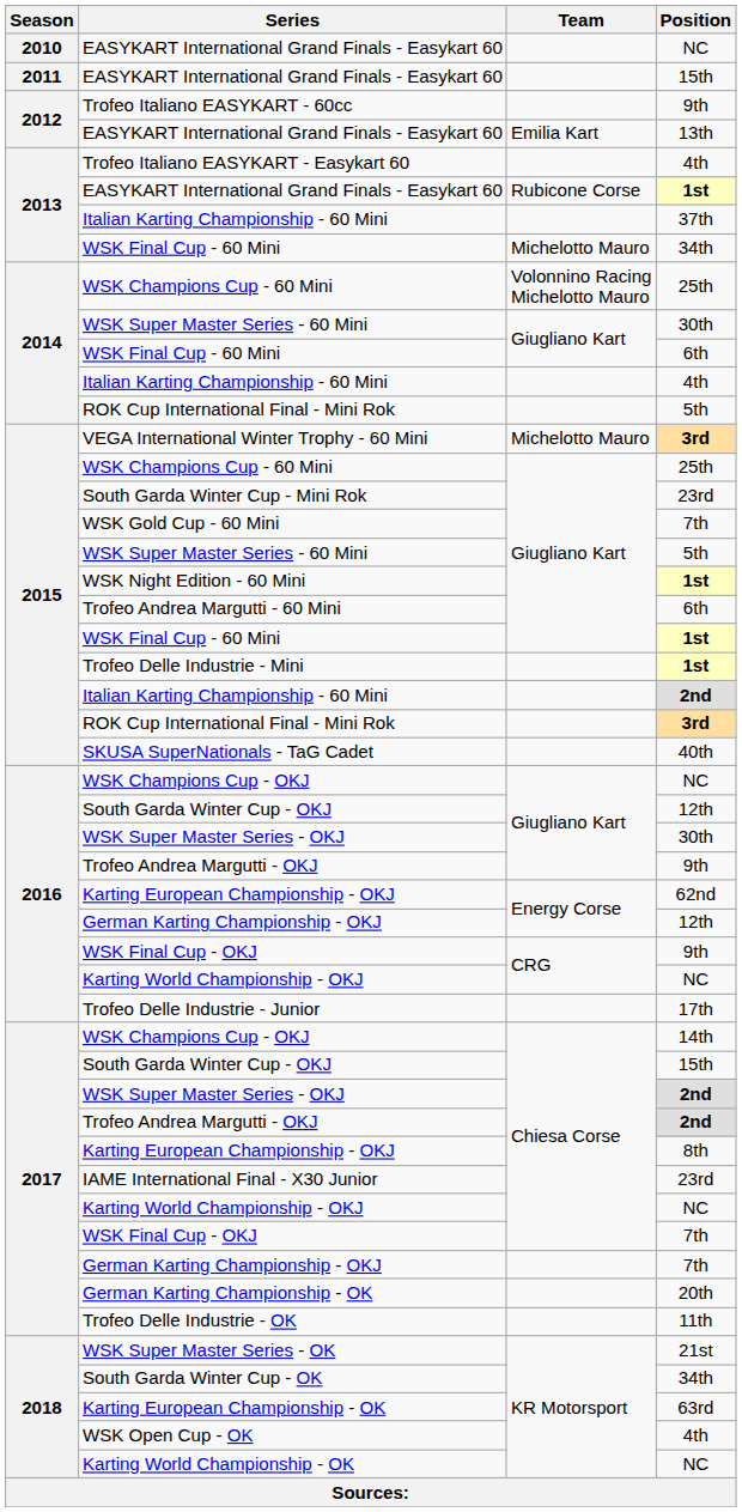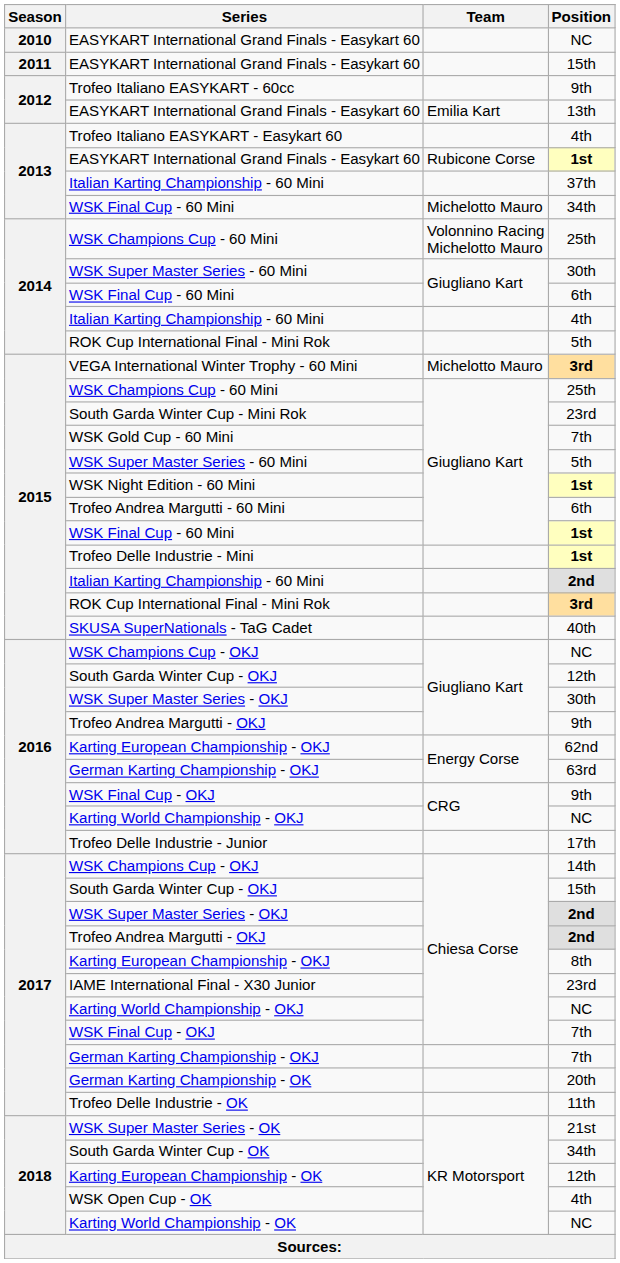2016 / German Karting Championship - OKJ | Position: 12th -> 63rd
Karting European Championship - OK | Position: 63rd -> 12th
